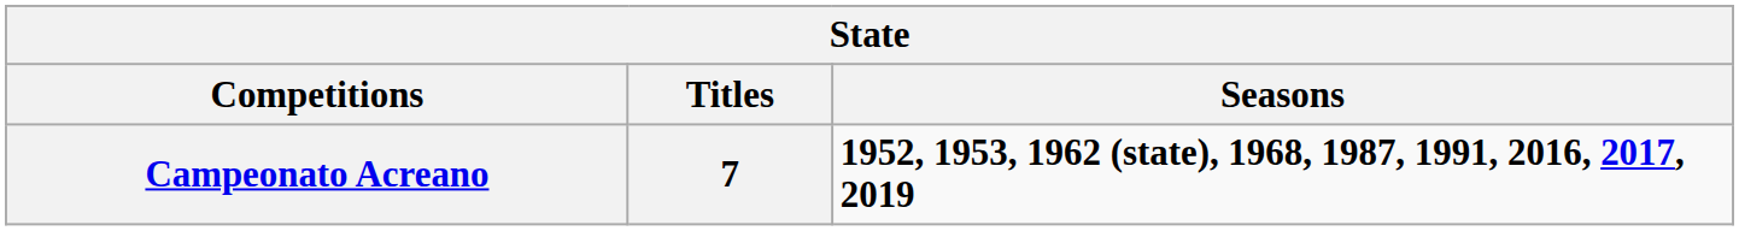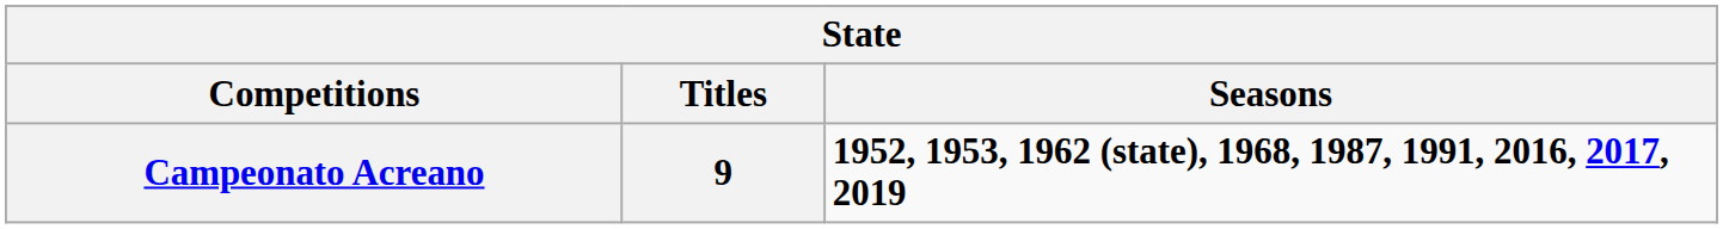Campeonato Acreano | Titles: 7 -> 9
